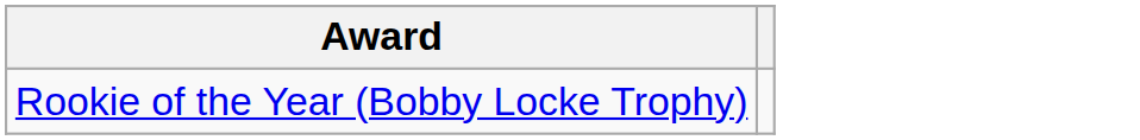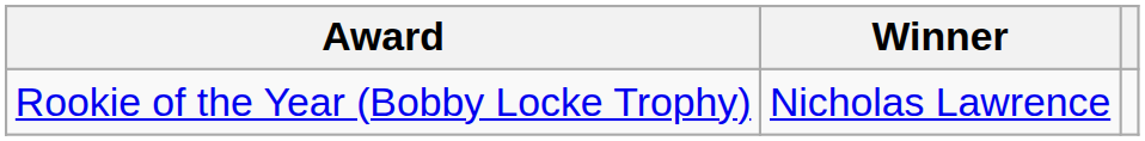+ column: Winner | Nicholas Lawrence
